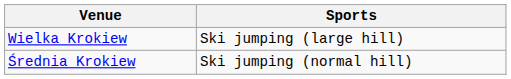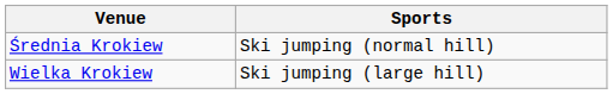rows swapped: Średnia Krokiew <-> Wielka Krokiew
